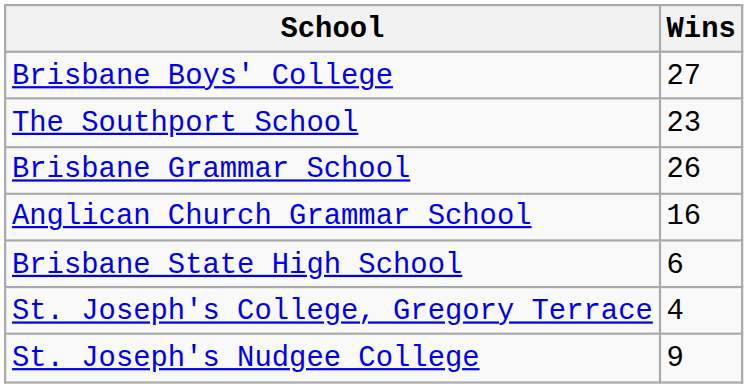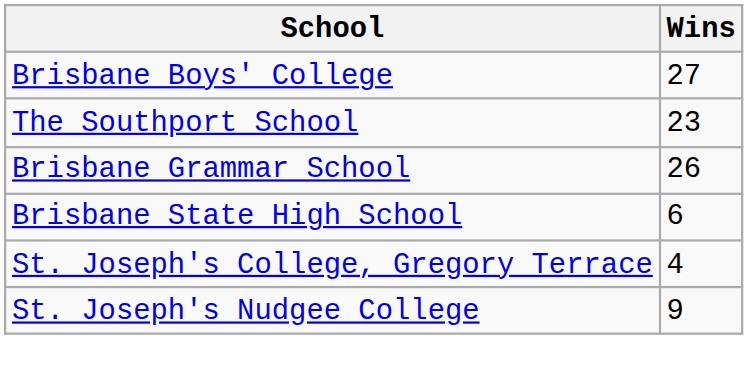- row: Anglican Church Grammar School | 16
